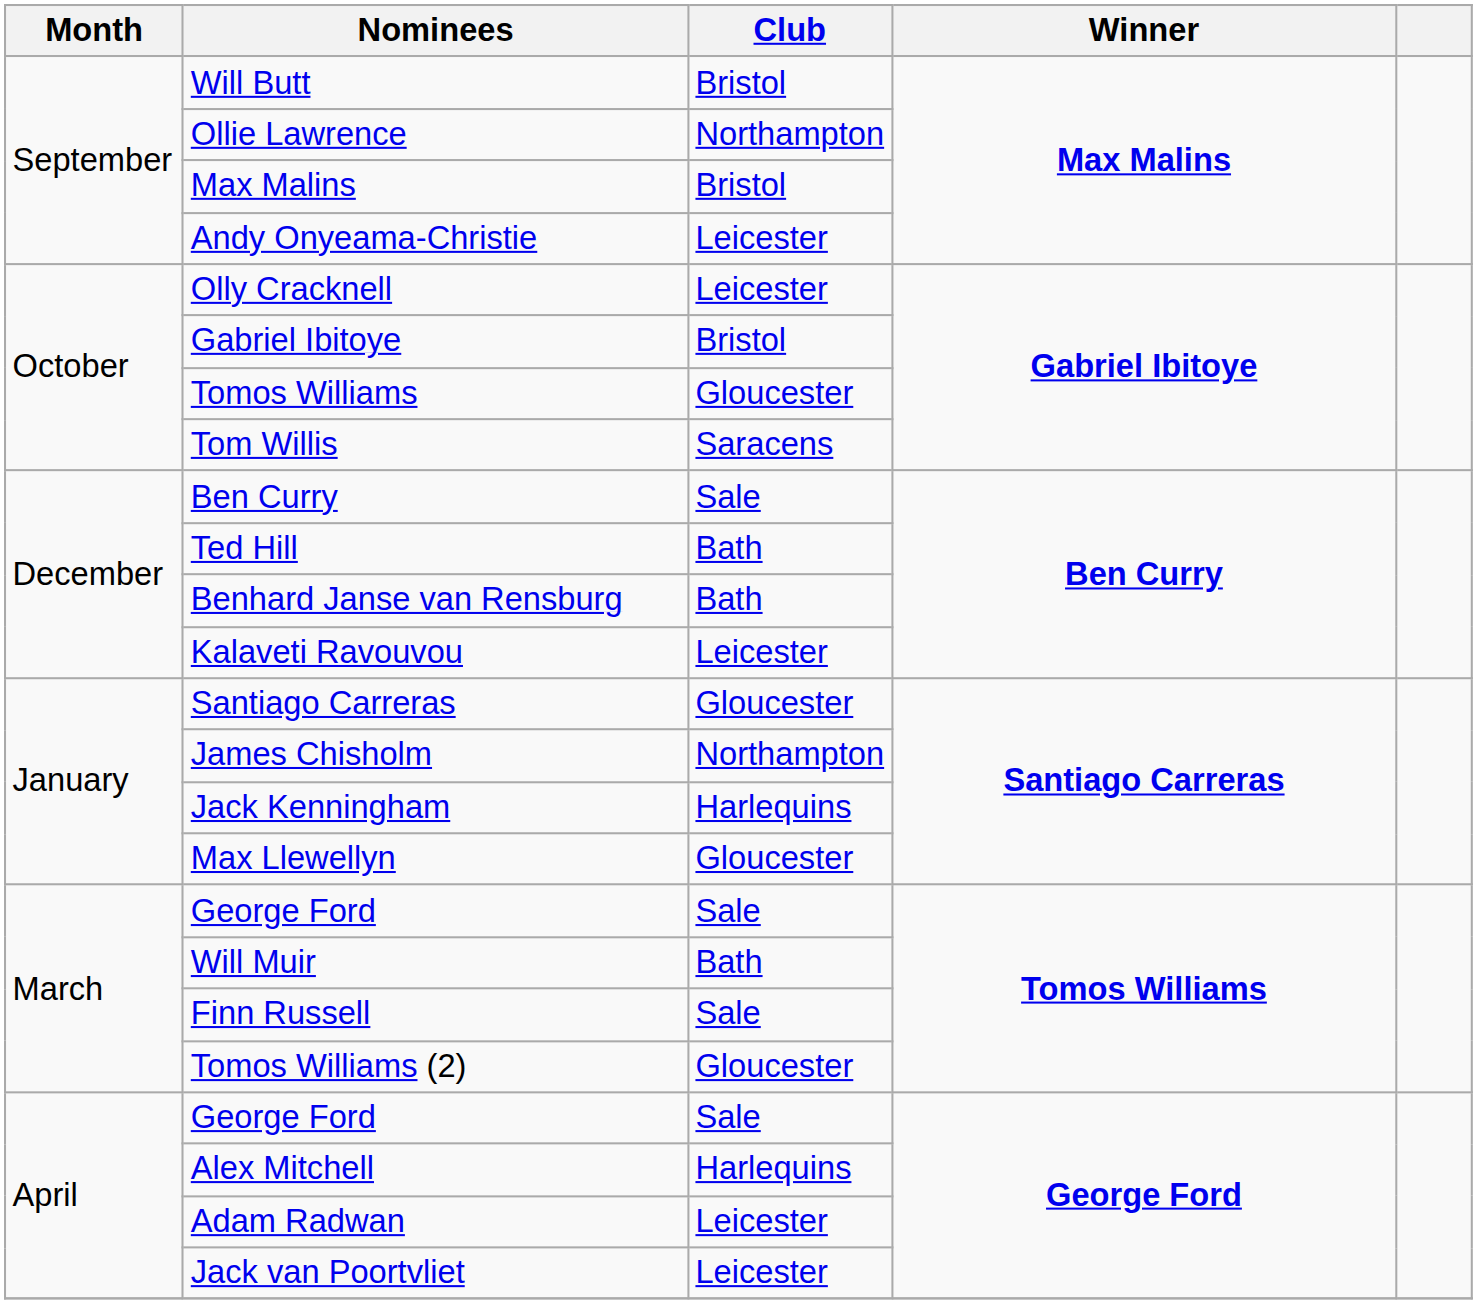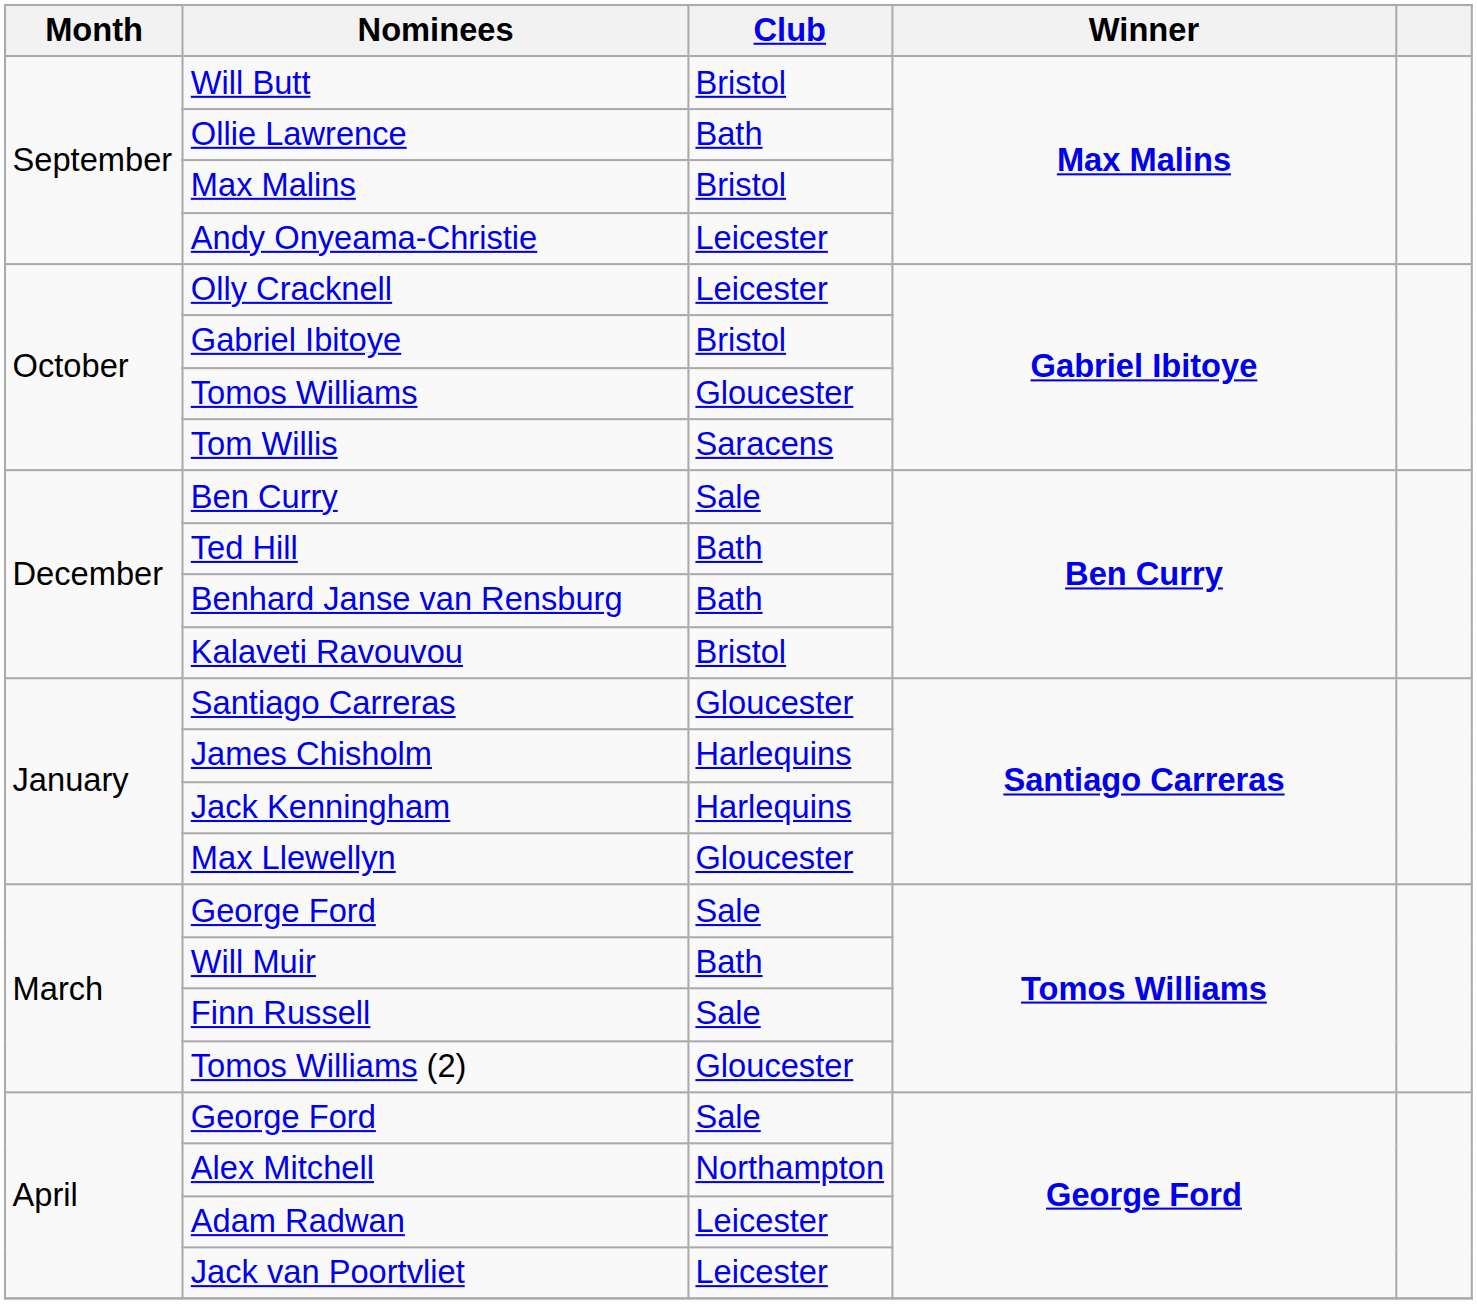Ollie Lawrence | Club: Northampton -> Bath
Kalaveti Ravouvou | Club: Leicester -> Bristol
James Chisholm | Club: Northampton -> Harlequins
Alex Mitchell | Club: Harlequins -> Northampton
